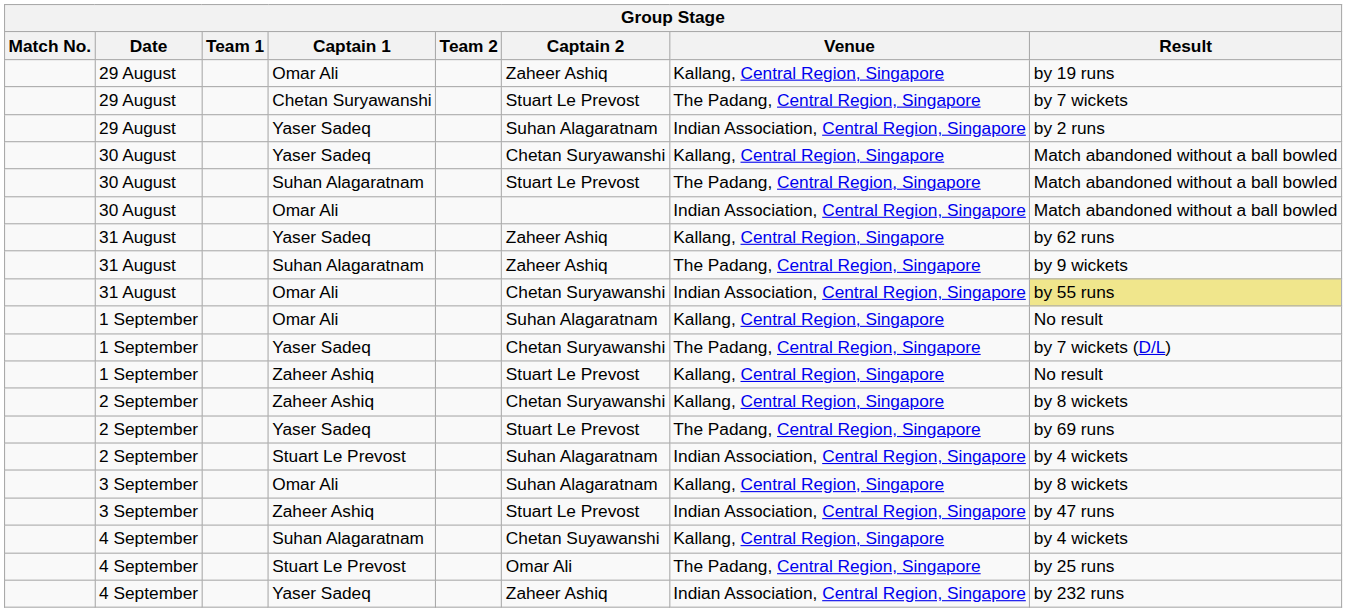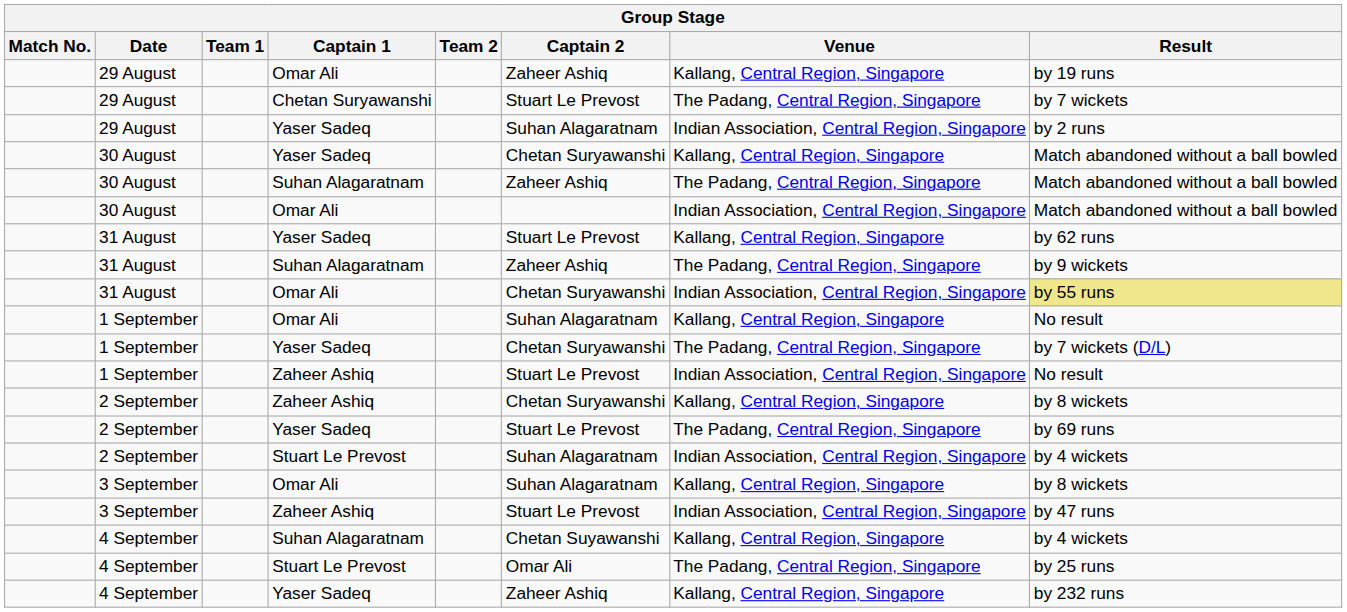30 August / Suhan Alagaratnam | Captain 2: Stuart Le Prevost -> Zaheer Ashiq
31 August / Yaser Sadeq | Captain 2: Zaheer Ashiq -> Stuart Le Prevost
1 September / Zaheer Ashiq | Venue: Kallang, Central Region, Singapore -> Indian Association, Central Region, Singapore
4 September / Yaser Sadeq | Venue: Indian Association, Central Region, Singapore -> Kallang, Central Region, Singapore
